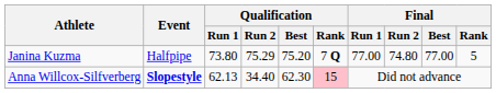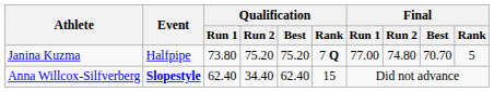Janina Kuzma | Qualification / Run 2: 75.29 -> 75.20
Janina Kuzma | Final / Best: 77.00 -> 70.70
Anna Willcox-Silfverberg | Qualification / Run 1: 62.13 -> 62.40
Anna Willcox-Silfverberg | Qualification / Best: 62.30 -> 62.40
Anna Willcox-Silfverberg | Qualification / Rank: pink background -> no background
